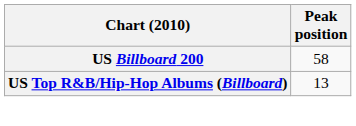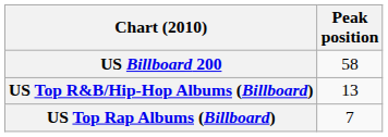+ row: US Top Rap Albums (Billboard) | 7
